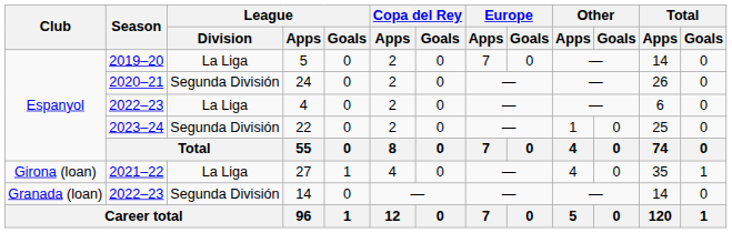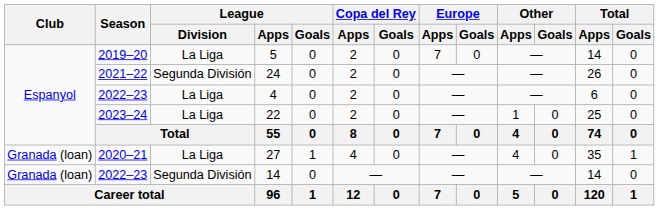24 | Season: 2020–21 -> 2021–22
22 | League / Division: Segunda División -> La Liga
27 | Club: Girona (loan) -> Granada (loan)
27 | Season: 2021–22 -> 2020–21
